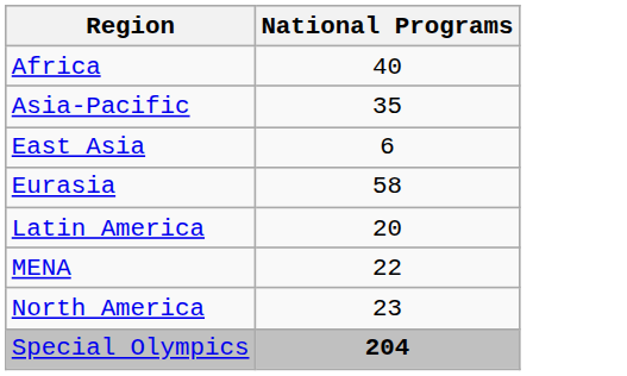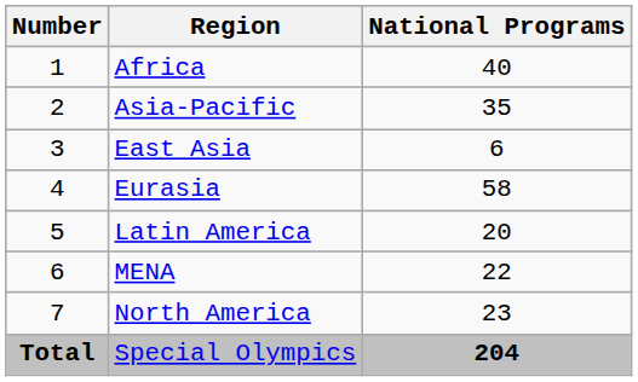+ column: Number | 1 | 2 | 3 | 4 | 5 | 6 | 7 | Total
